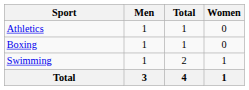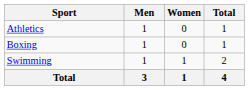columns swapped: Women <-> Total
